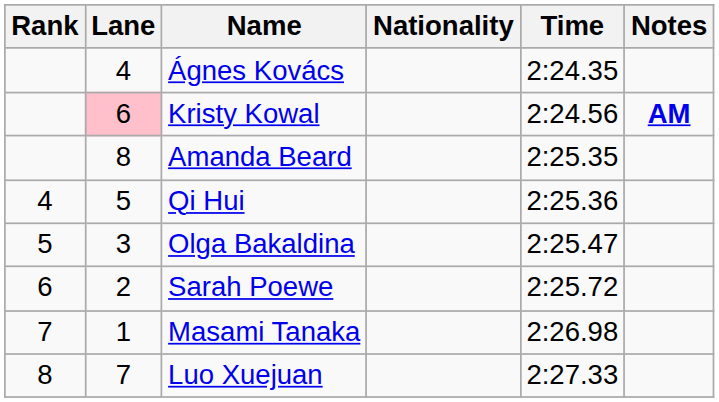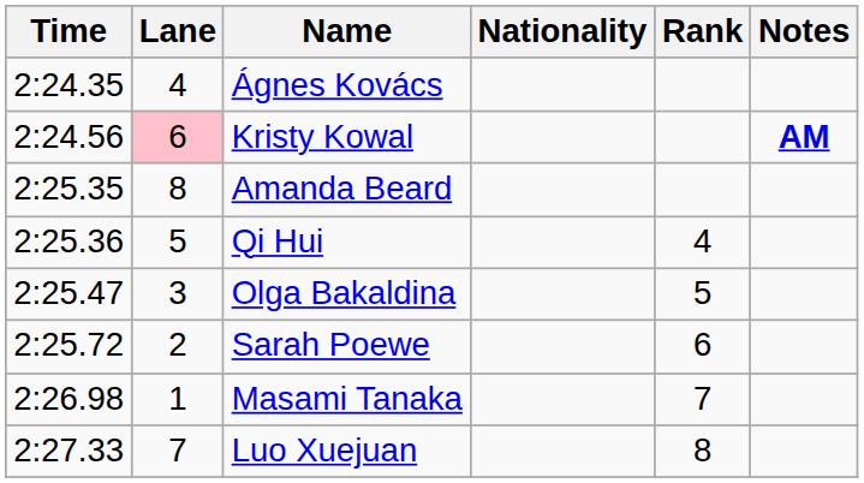columns swapped: Rank <-> Time
